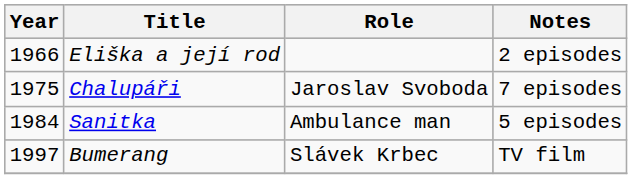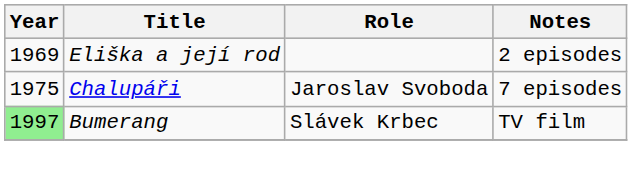Eliška a její rod | Year: 1966 -> 1969
- row: 1984 | Sanitka | Ambulance man | 5 episodes
Bumerang | Year: no background -> lightgreen background
